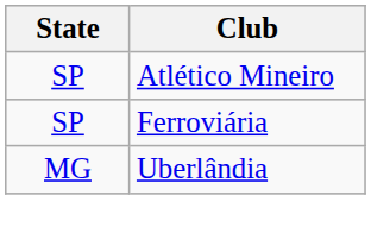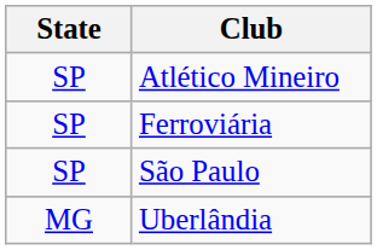+ row: SP | São Paulo
